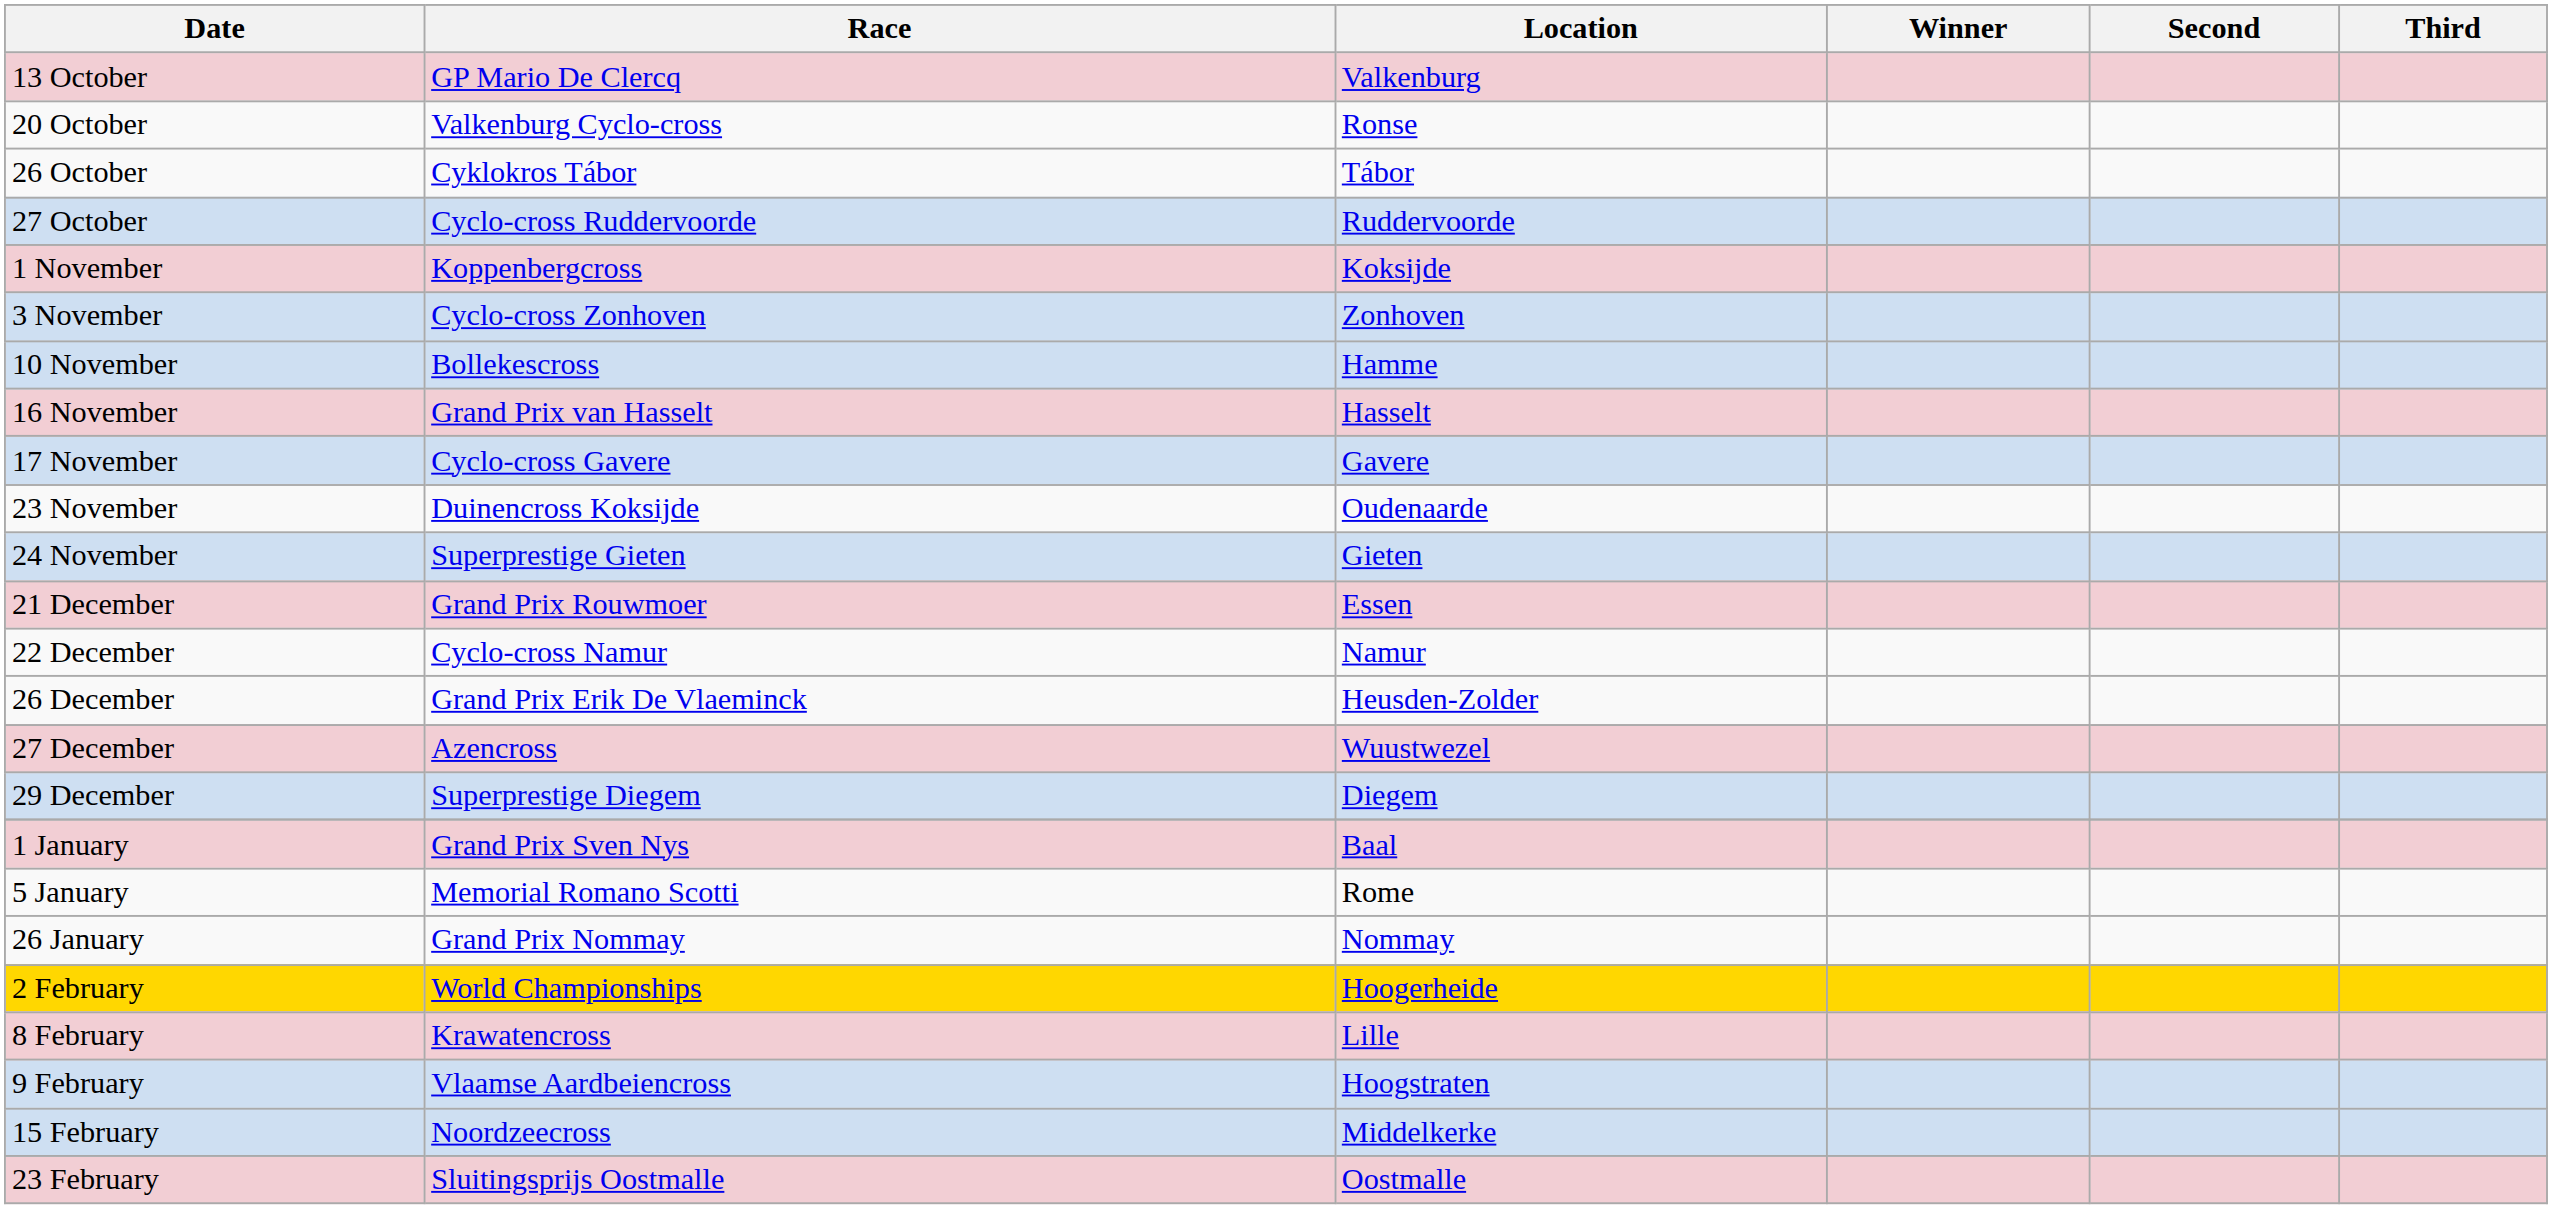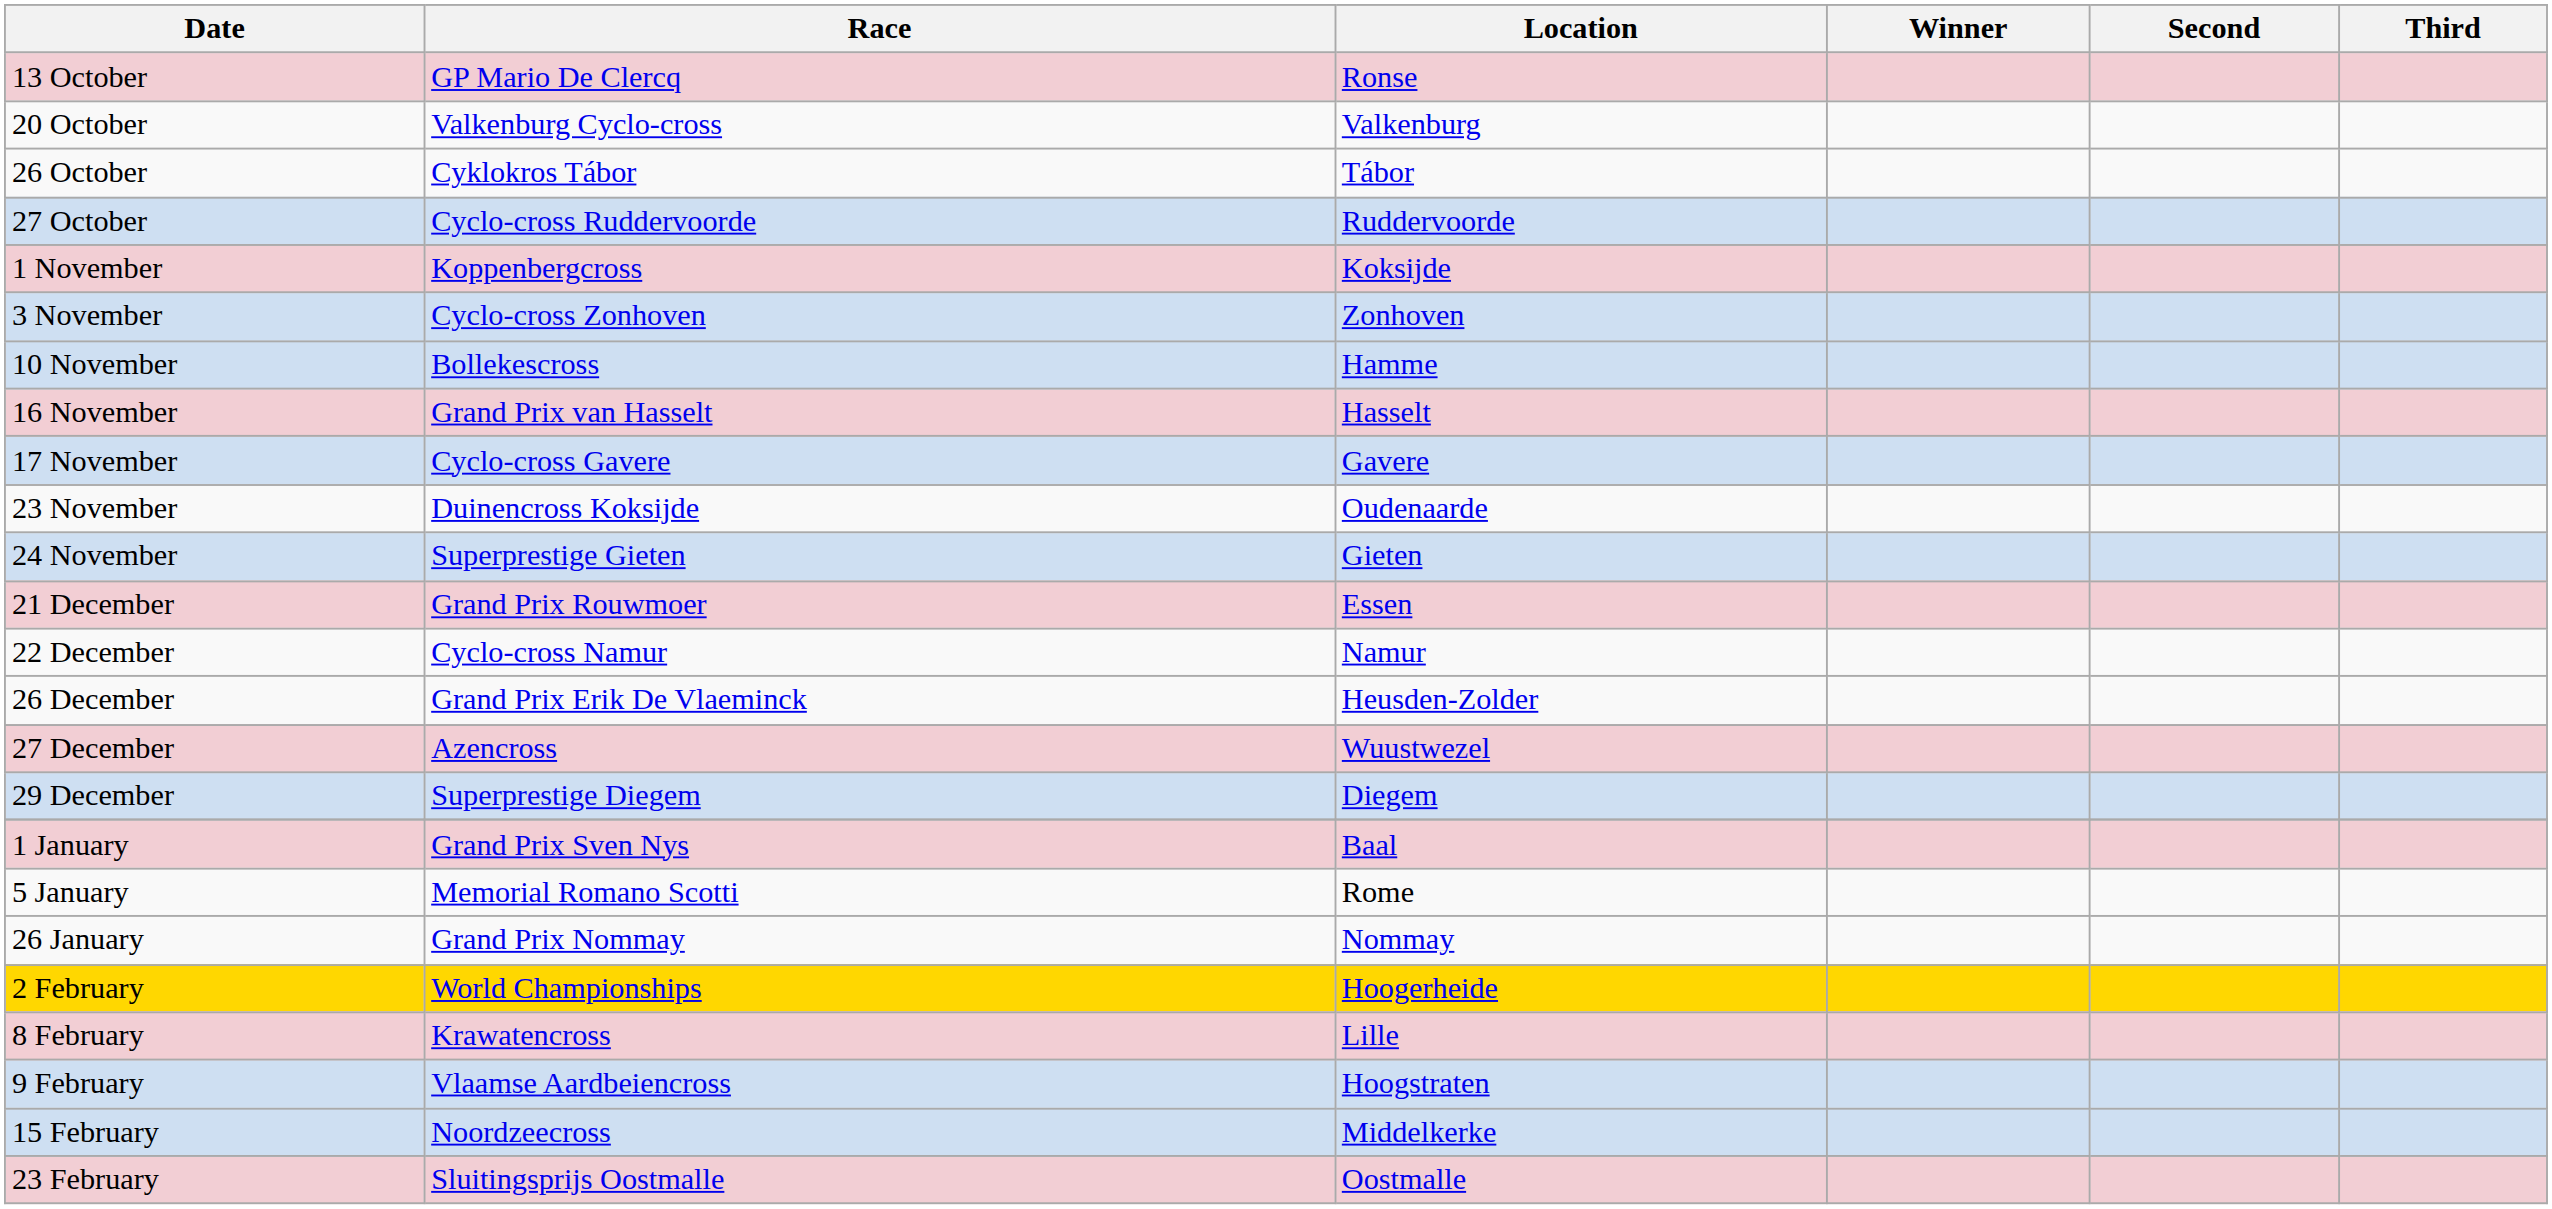13 October | Location: Valkenburg -> Ronse
20 October | Location: Ronse -> Valkenburg
